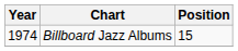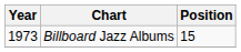Billboard Jazz Albums | Year: 1974 -> 1973
